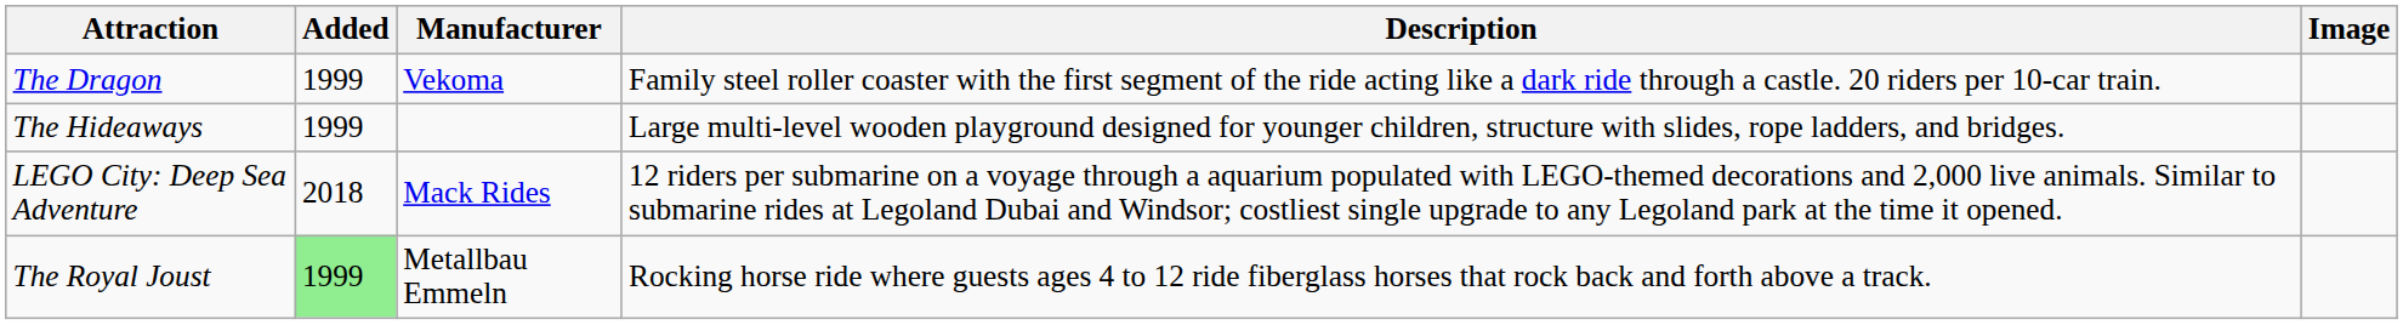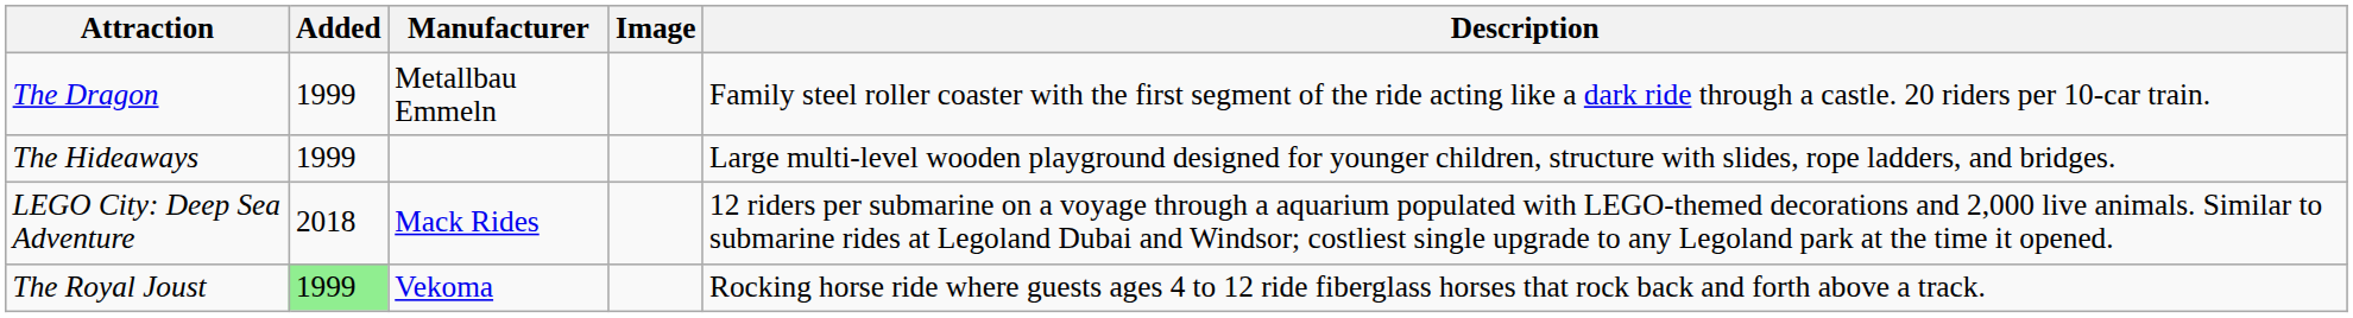columns swapped: Image <-> Description
The Dragon | Manufacturer: Vekoma -> Metallbau Emmeln
The Royal Joust | Manufacturer: Metallbau Emmeln -> Vekoma
